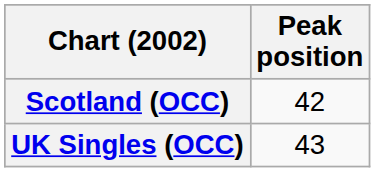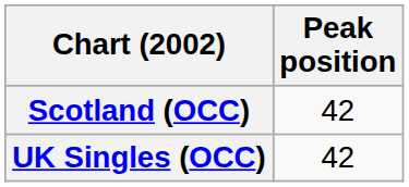UK Singles (OCC) | Peak position: 43 -> 42
